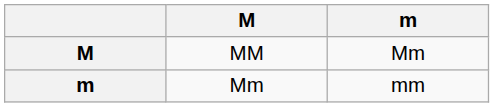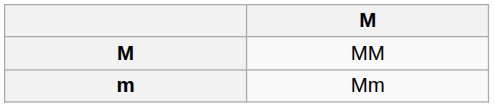- column: m | Mm | mm
